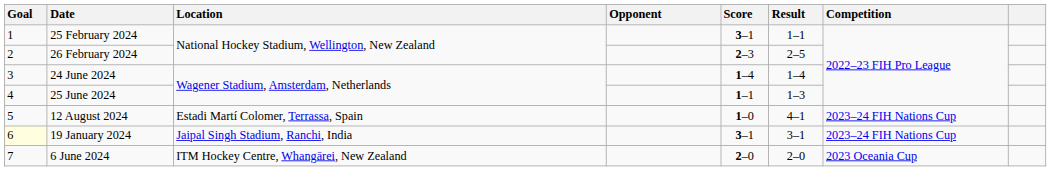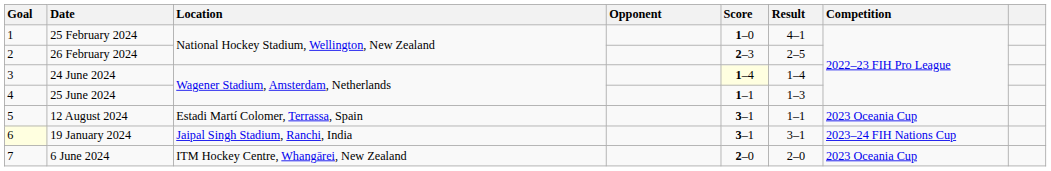25 February 2024 | Score: 3–1 -> 1–0
25 February 2024 | Result: 1–1 -> 4–1
24 June 2024 | Score: no background -> lightyellow background
12 August 2024 | Score: 1–0 -> 3–1
12 August 2024 | Result: 4–1 -> 1–1
12 August 2024 | Competition: 2023–24 FIH Nations Cup -> 2023 Oceania Cup
